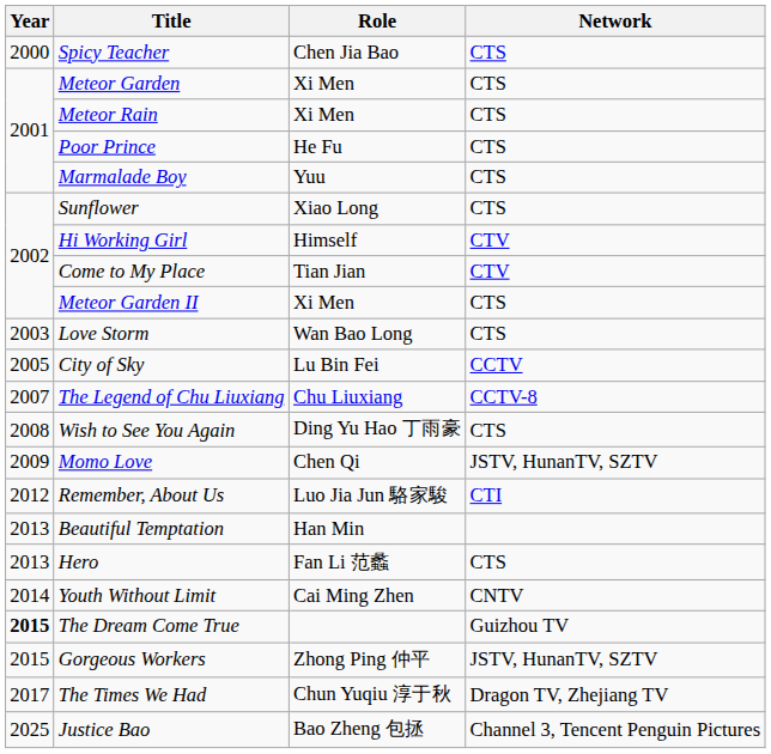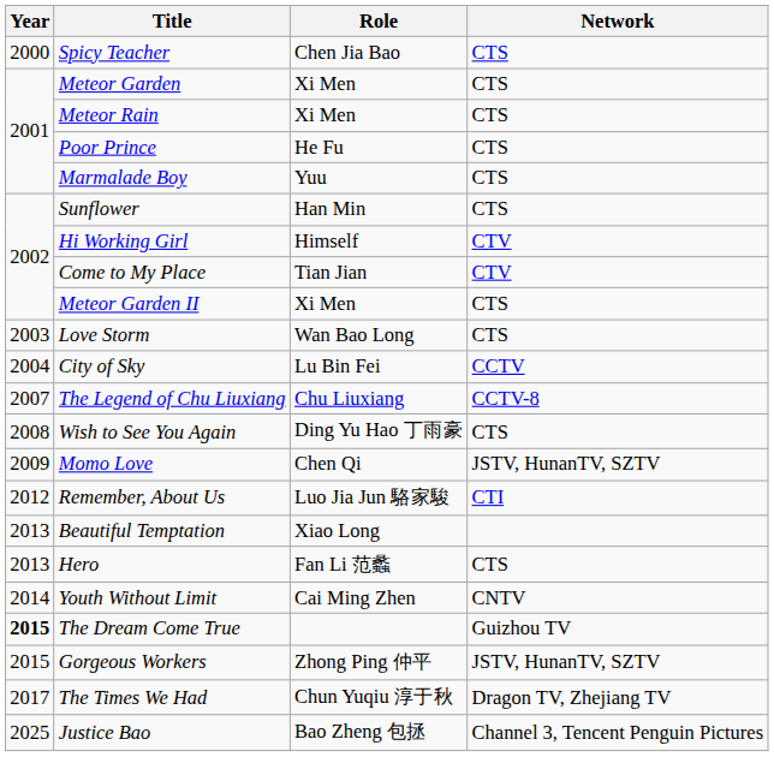Sunflower | Role: Xiao Long -> Han Min
City of Sky | Year: 2005 -> 2004
Beautiful Temptation | Role: Han Min -> Xiao Long
